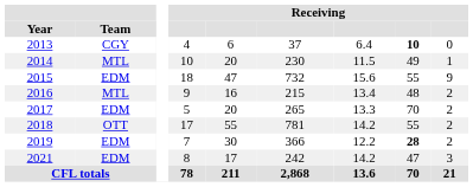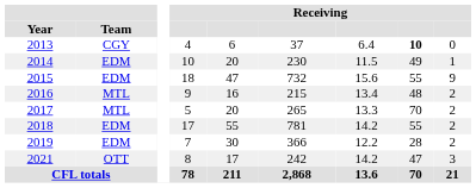2014 | Team: MTL -> EDM
2017 | Team: EDM -> MTL
2018 | Team: OTT -> EDM
2019 | column 8: bold -> normal
2021 | Team: EDM -> OTT
